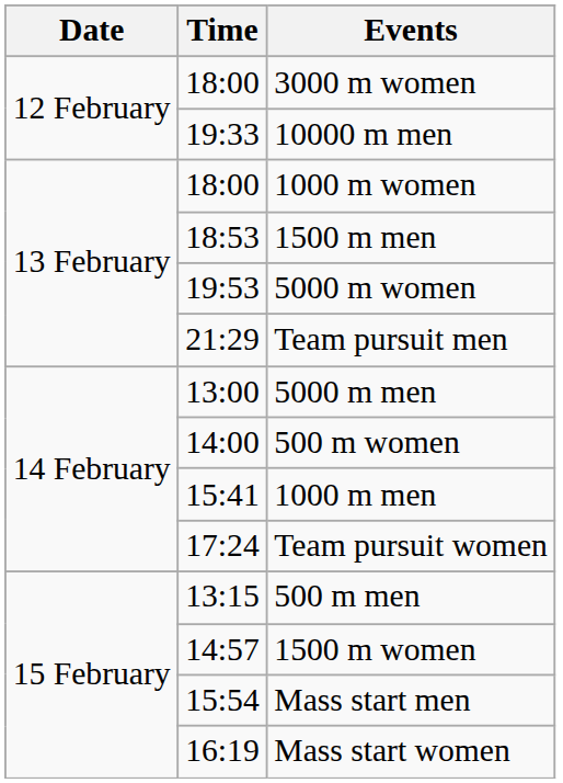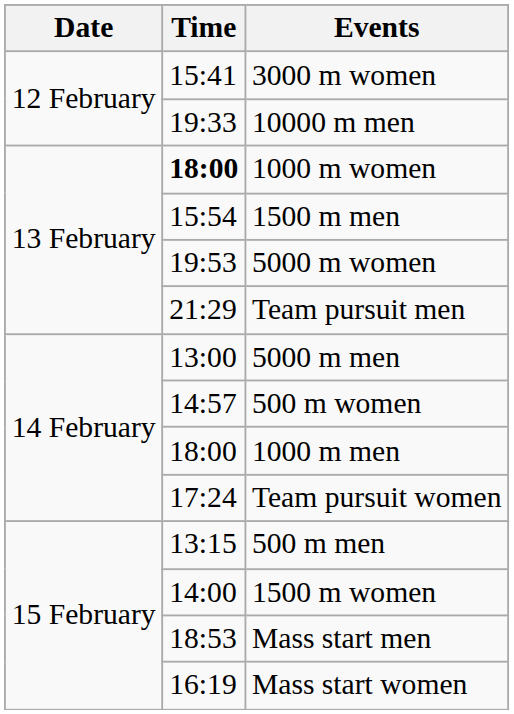3000 m women | Time: 18:00 -> 15:41
1000 m women | Time: normal -> bold
1500 m men | Time: 18:53 -> 15:54
500 m women | Time: 14:00 -> 14:57
1000 m men | Time: 15:41 -> 18:00
1500 m women | Time: 14:57 -> 14:00
Mass start men | Time: 15:54 -> 18:53
